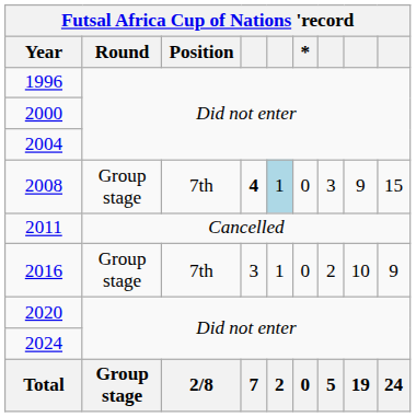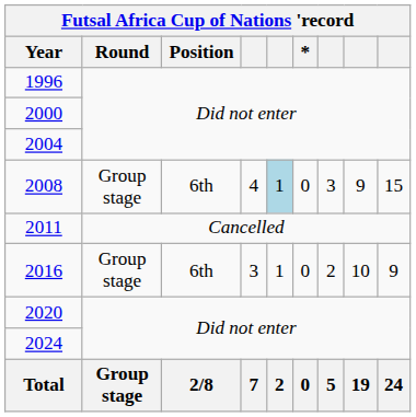2008 | Position: 7th -> 6th
2008 | column 4: bold -> normal
2016 | Position: 7th -> 6th
